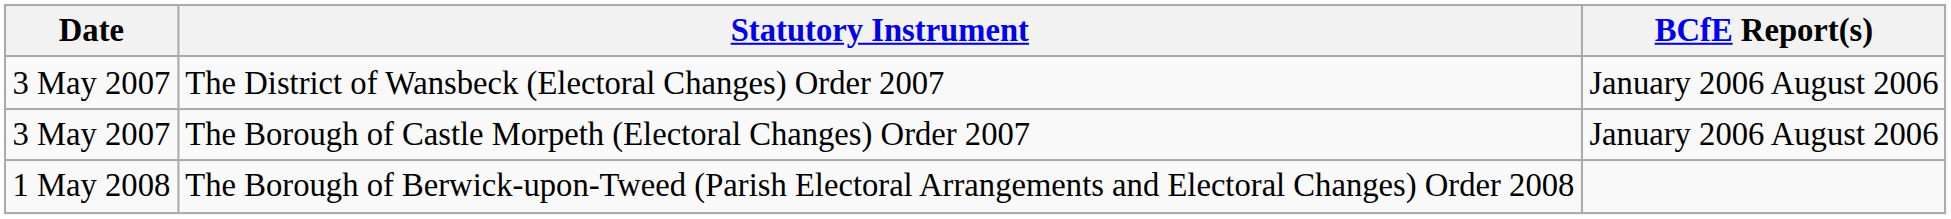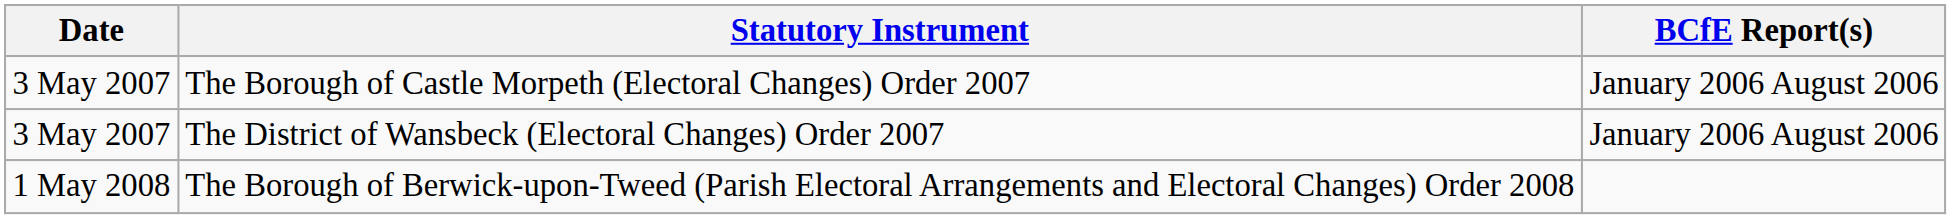rows swapped: The Borough of Castle Morpeth (Electoral Changes) Order 2007 <-> The District of Wansbeck (Electoral Changes) Order 2007
